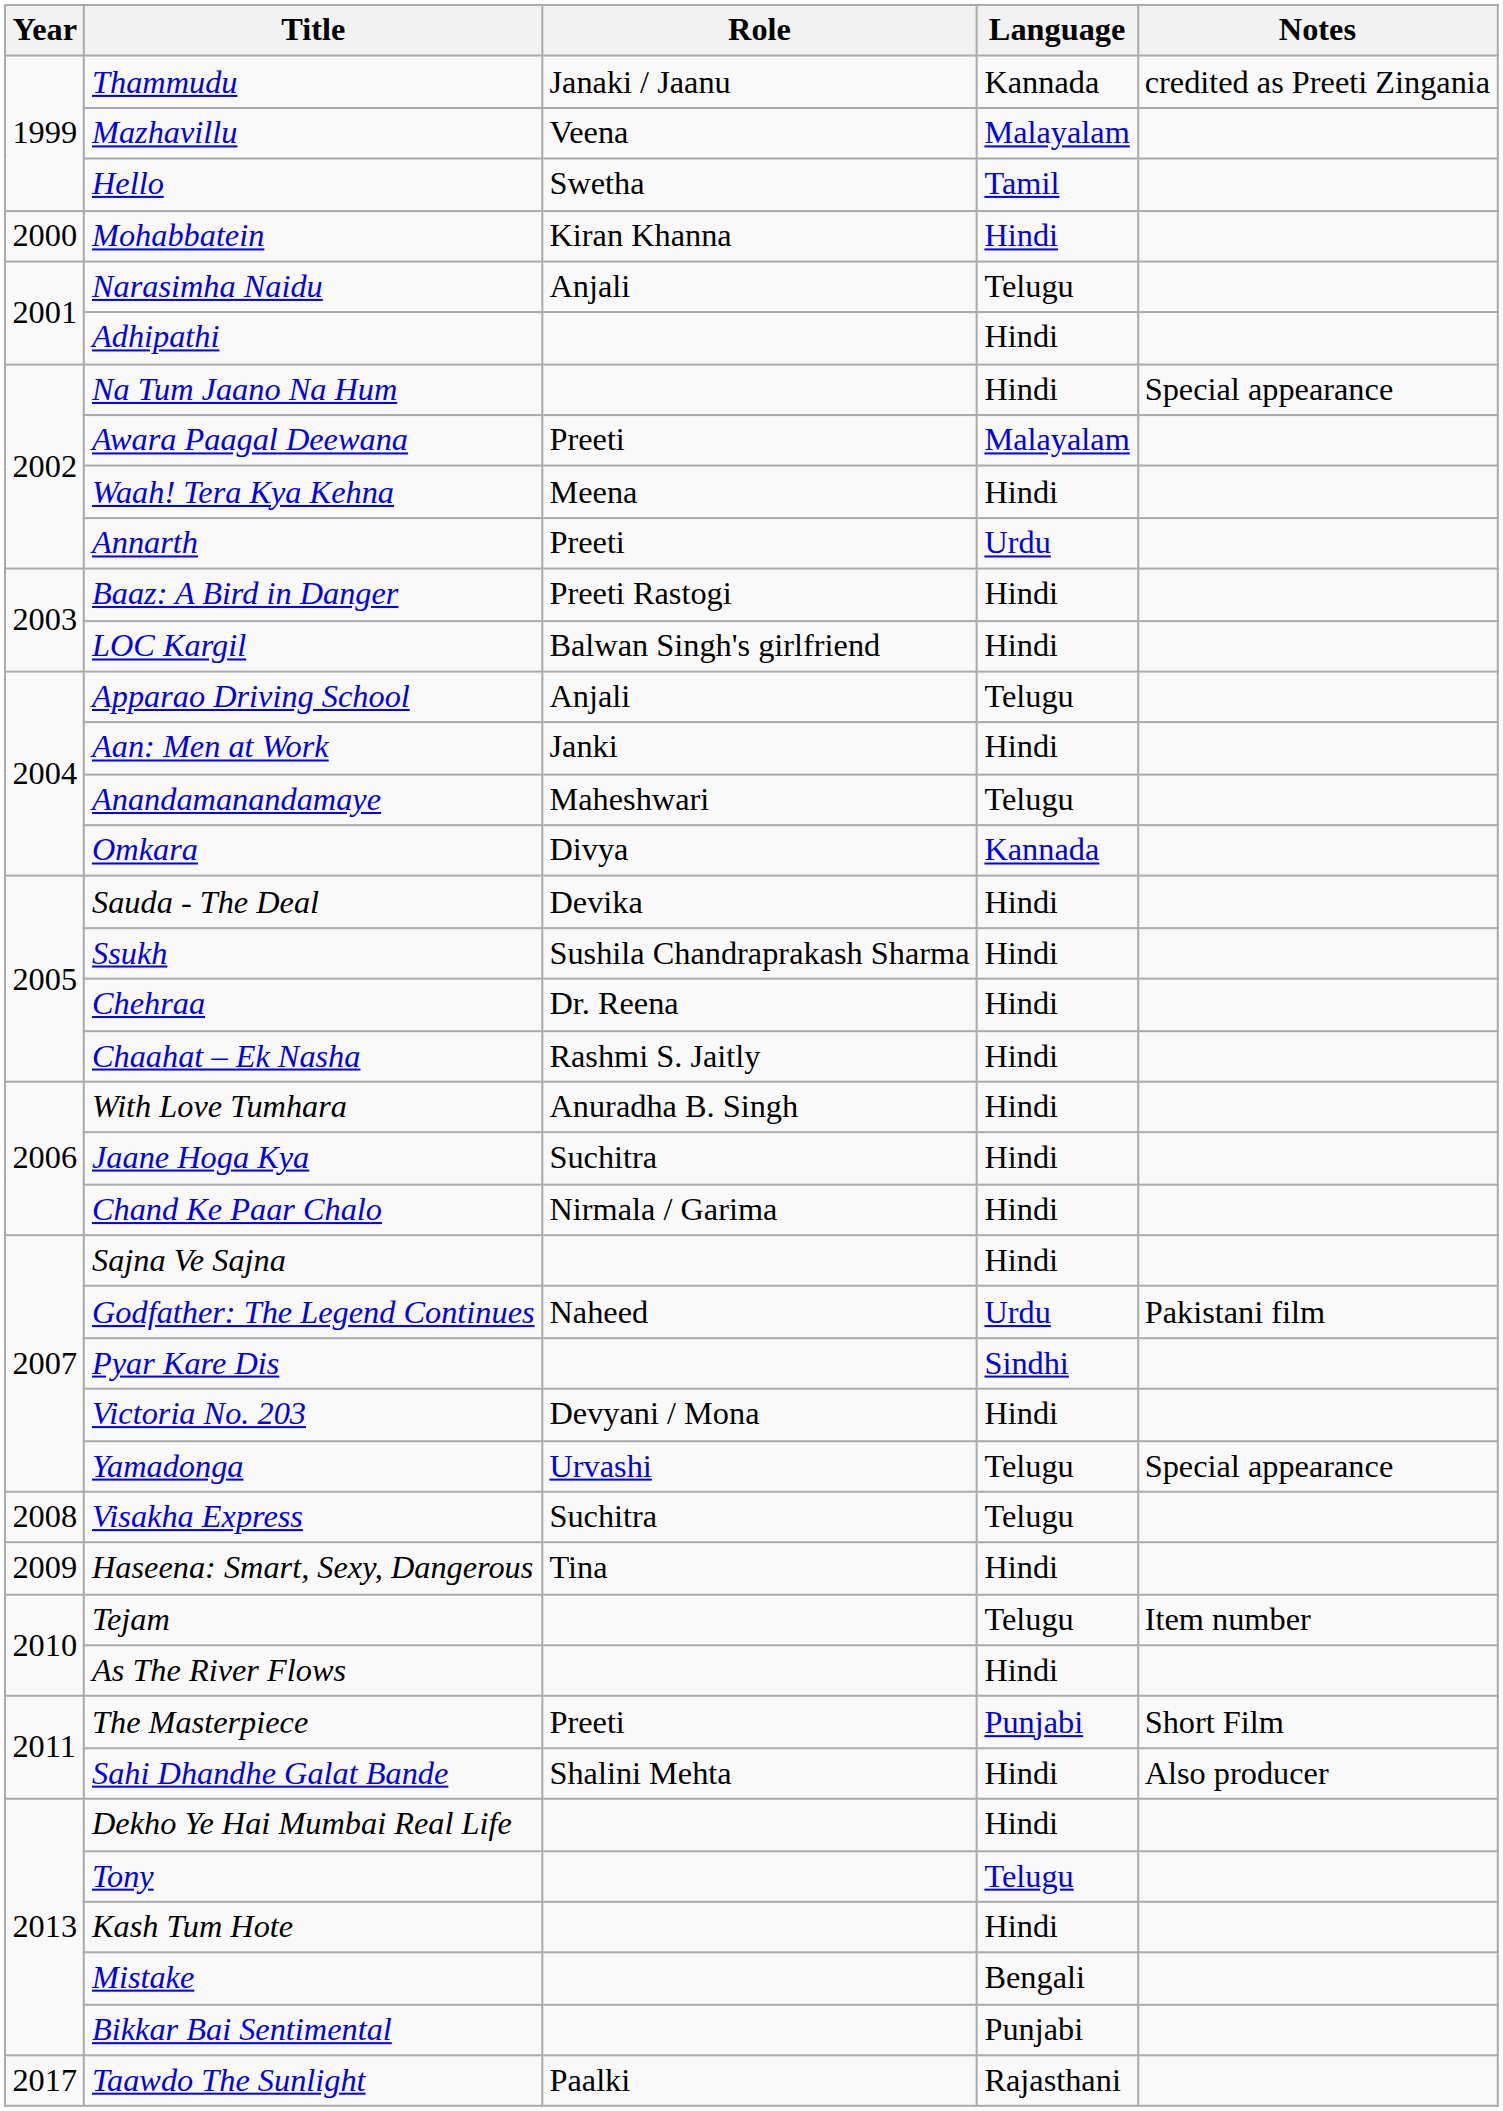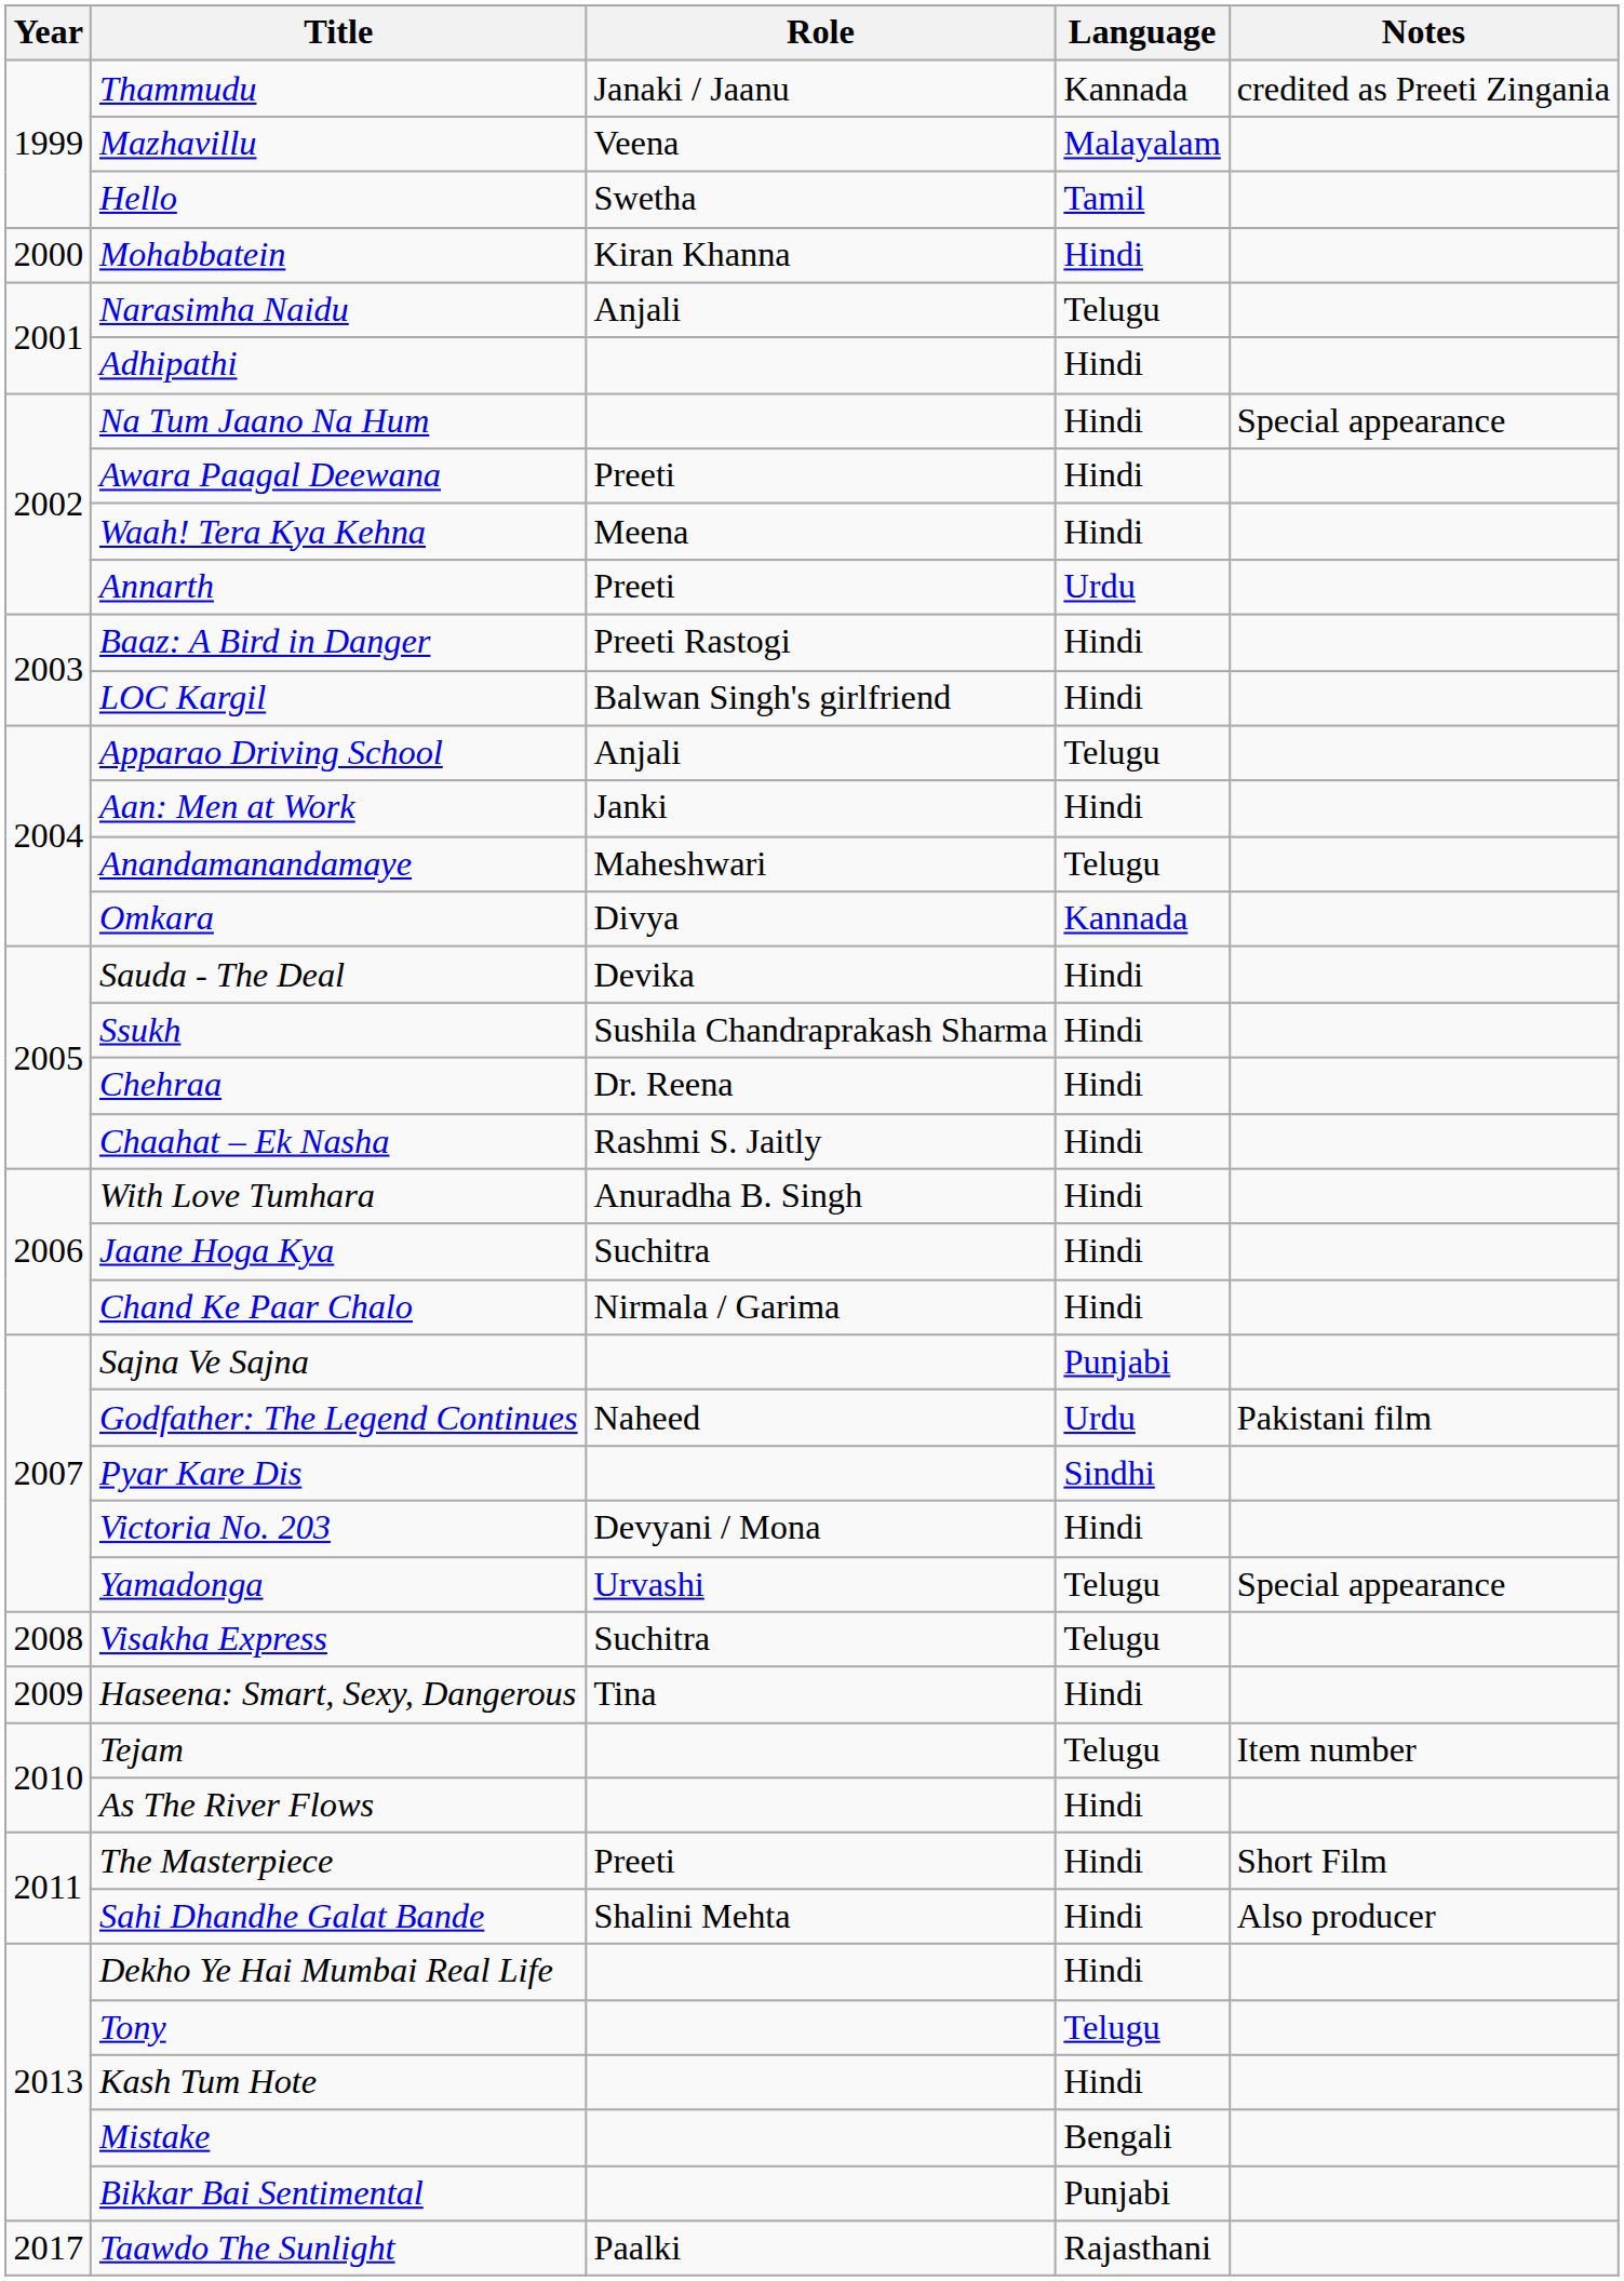Awara Paagal Deewana | Language: Malayalam -> Hindi
Sajna Ve Sajna | Language: Hindi -> Punjabi
The Masterpiece | Language: Punjabi -> Hindi
